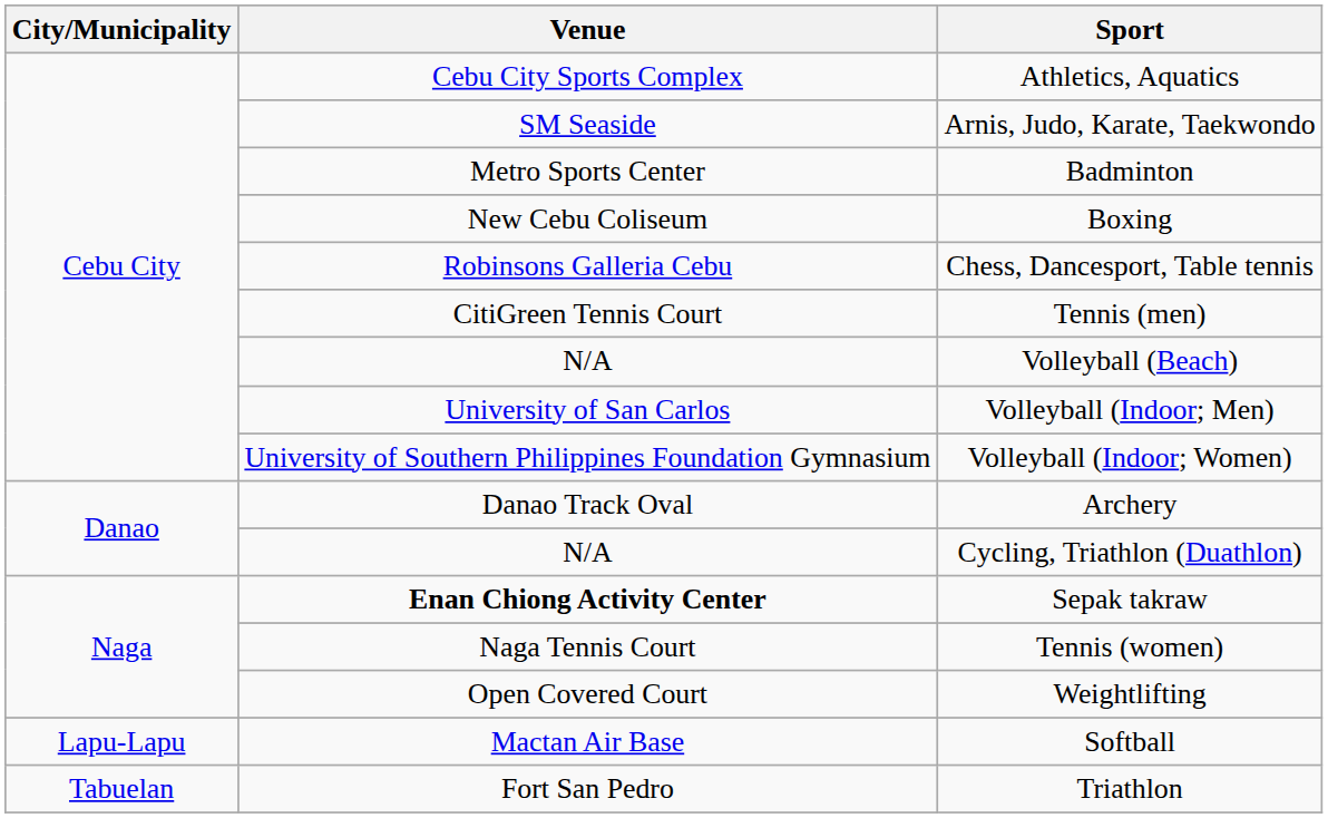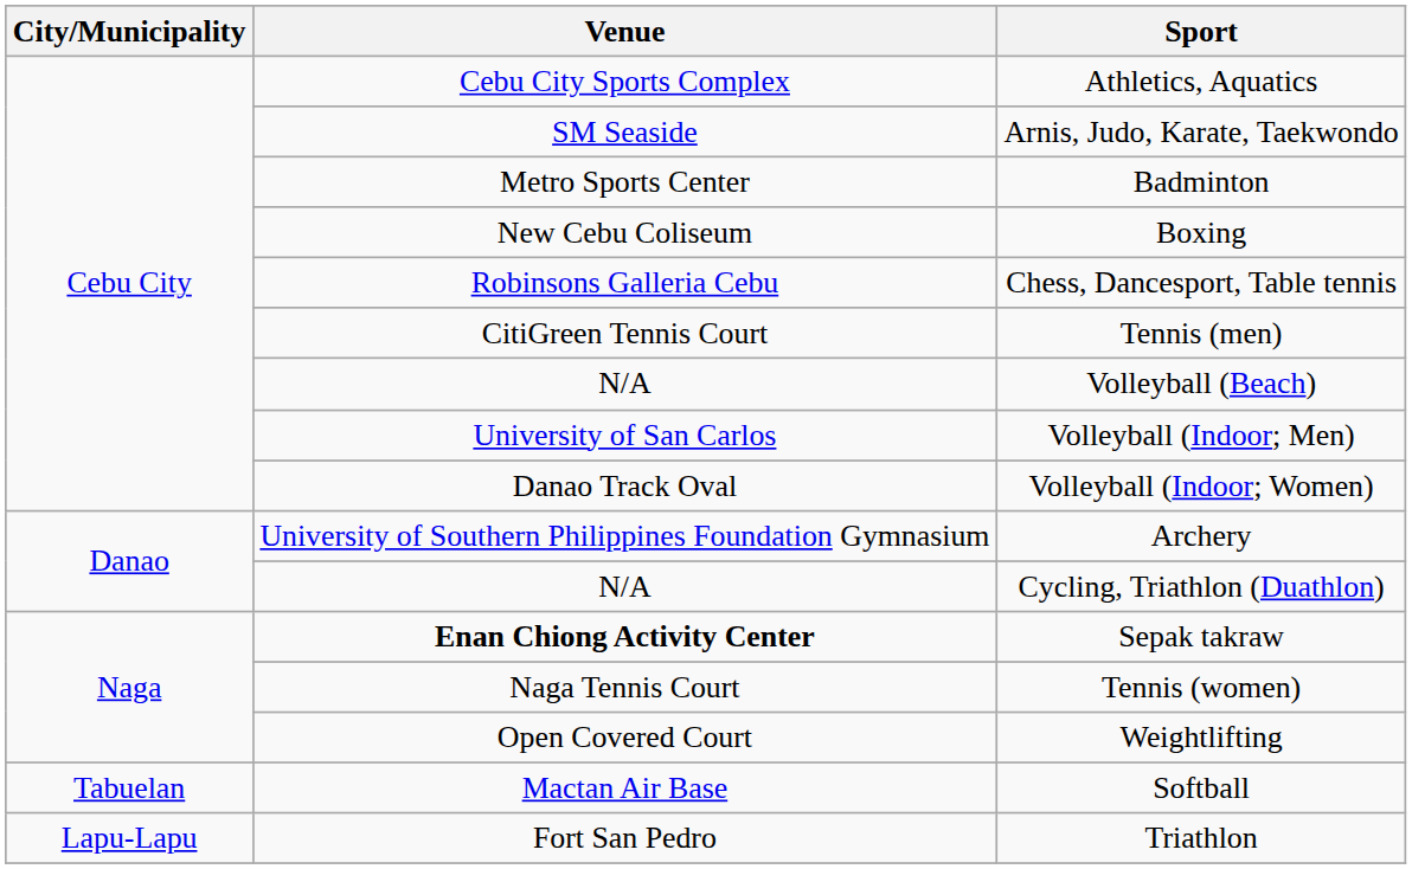Volleyball (Indoor; Women) | Venue: University of Southern Philippines Foundation Gymnasium -> Danao Track Oval
Archery | Venue: Danao Track Oval -> University of Southern Philippines Foundation Gymnasium
Softball | City/Municipality: Lapu-Lapu -> Tabuelan
Triathlon | City/Municipality: Tabuelan -> Lapu-Lapu
